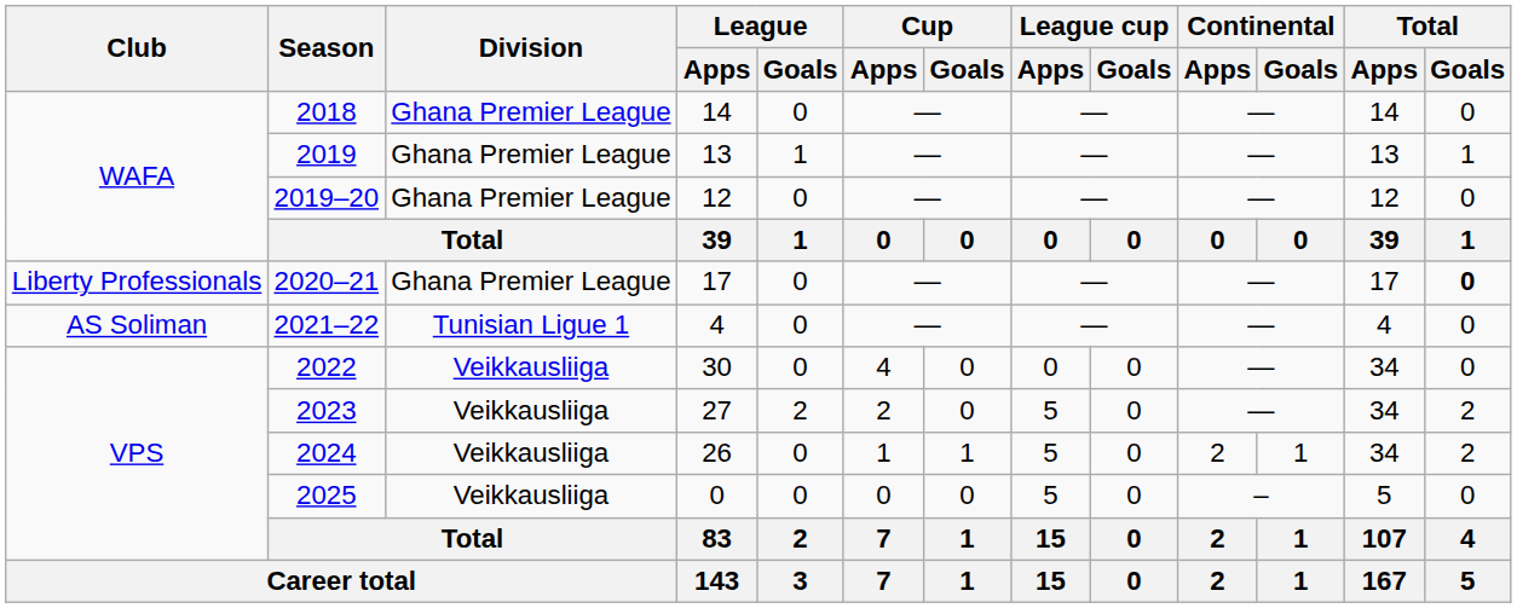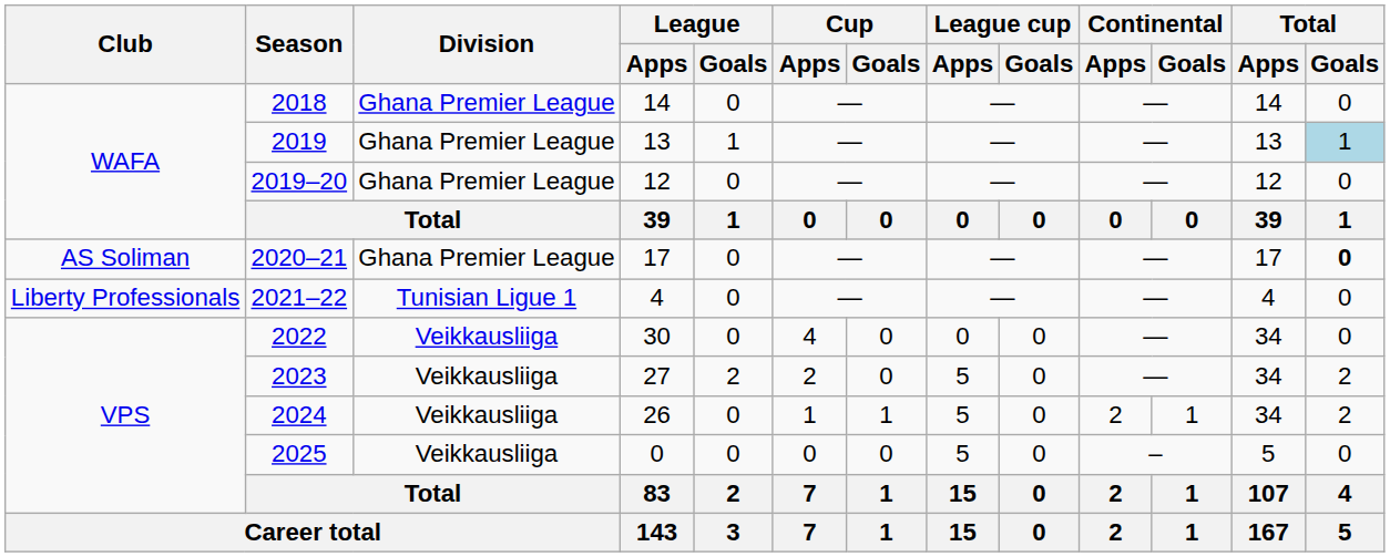2019 | Total / Goals: no background -> lightblue background
2020–21 | Club: Liberty Professionals -> AS Soliman
2021–22 | Club: AS Soliman -> Liberty Professionals
